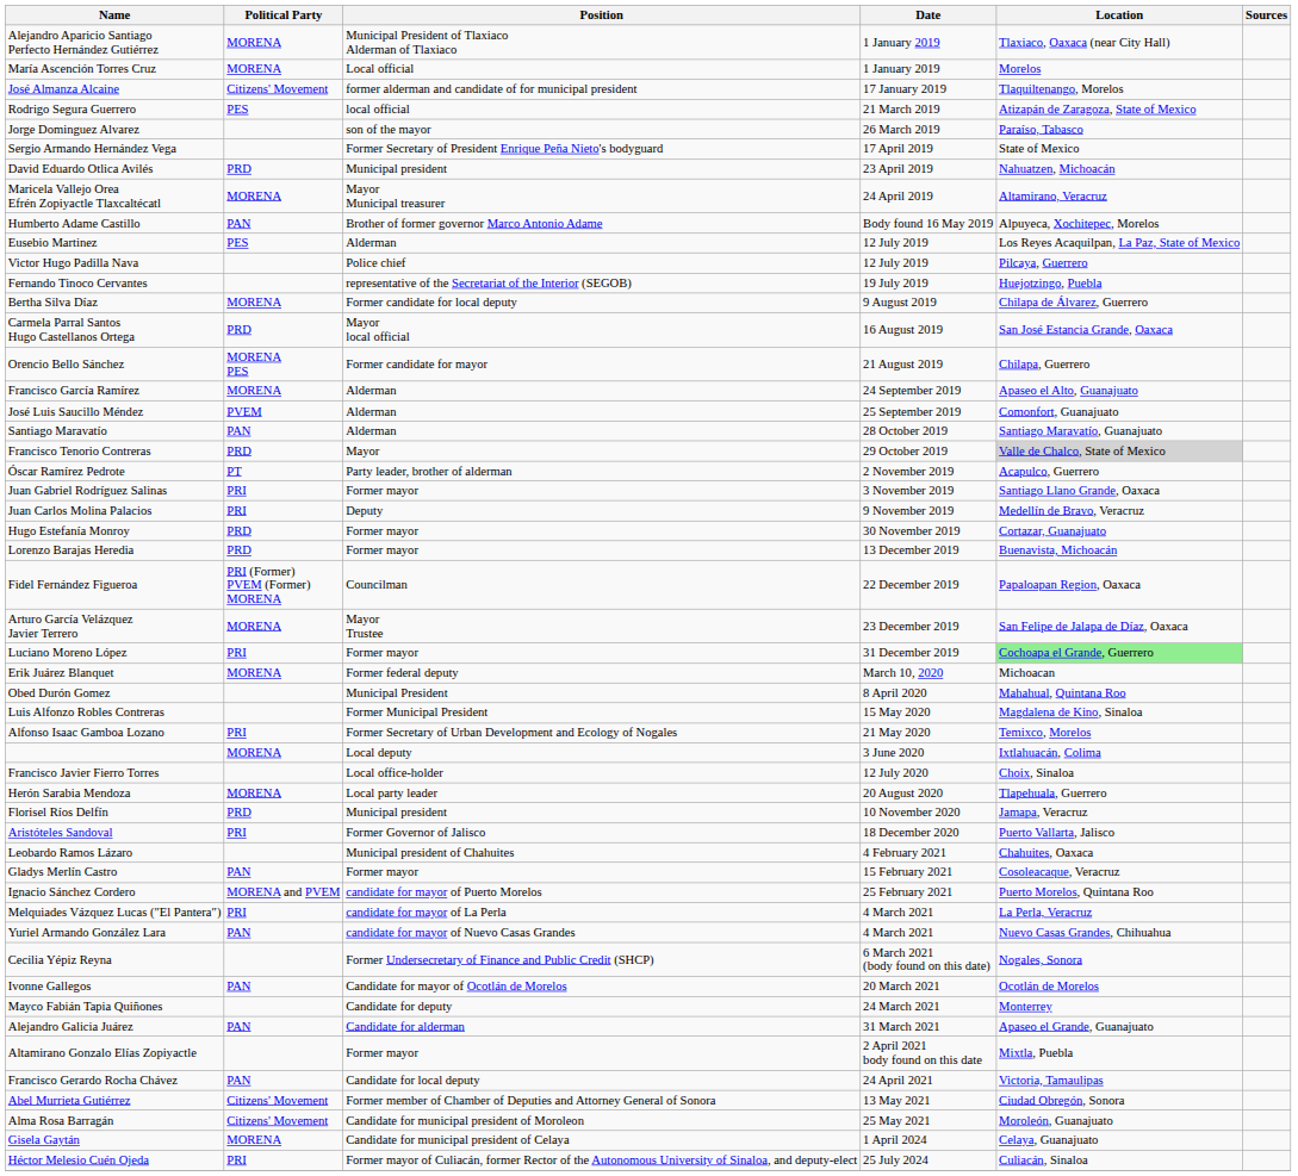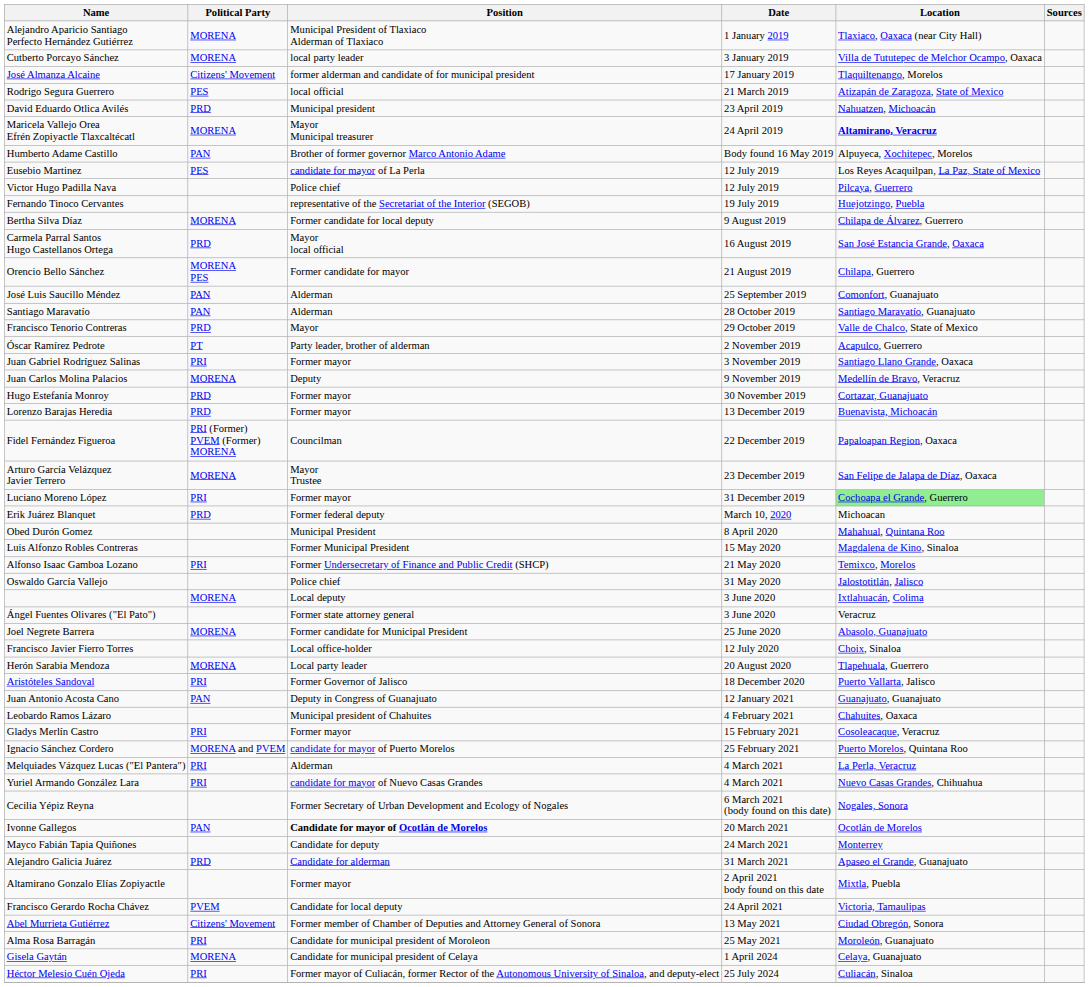- row: María Ascención Torres Cruz | MORENA | Local official | 1 January 2019 | Morelos
+ row: Cutberto Porcayo Sánchez | MORENA | local party leader | 3 January 2019 | Villa de Tututepec de Melchor Ocampo, Oaxaca
- row: Jorge Dominguez Alvarez | son of the mayor | 26 March 2019 | Paraíso, Tabasco
- row: Sergio Armando Hernández Vega | Former Secretary of President Enrique Peña Nieto's bodyguard | 17 April 2019 | State of Mexico
Maricela Vallejo Orea Efrén Zopiyactle Tlaxcaltécatl | Location: normal -> bold
Eusebio Martinez | Position: Alderman -> candidate for mayor of La Perla
- row: Francisco García Ramírez | MORENA | Alderman | 24 September 2019 | Apaseo el Alto, Guanajuato
José Luis Saucillo Méndez | Political Party: PVEM -> PAN
Francisco Tenorio Contreras | Location: lightgrey background -> no background
Juan Carlos Molina Palacios | Political Party: PRI -> MORENA
Erik Juárez Blanquet | Political Party: MORENA -> PRD
Alfonso Isaac Gamboa Lozano | Position: Former Secretary of Urban Development and Ecology of Nogales -> Former Undersecretary of Finance and Public Credit (SHCP)
+ row: Oswaldo García Vallejo | Police chief | 31 May 2020 | Jalostotitlán, Jalisco
+ row: Ángel Fuentes Olivares ("El Pato") | Former state attorney general | 3 June 2020 | Veracruz
+ row: Joel Negrete Barrera | MORENA | Former candidate for Municipal President | 25 June 2020 | Abasolo, Guanajuato
- row: Florisel Ríos Delfín | PRD | Municipal president | 10 November 2020 | Jamapa, Veracruz
+ row: Juan Antonio Acosta Cano | PAN | Deputy in Congress of Guanajuato | 12 January 2021 | Guanajuato, Guanajuato
Gladys Merlín Castro | Political Party: PAN -> PRI
Melquiades Vázquez Lucas (″El Pantera″) | Position: candidate for mayor of La Perla -> Alderman
Yuriel Armando González Lara | Political Party: PAN -> PRI
Cecilia Yépiz Reyna | Position: Former Undersecretary of Finance and Public Credit (SHCP) -> Former Secretary of Urban Development and Ecology of Nogales
Ivonne Gallegos | Position: normal -> bold
Alejandro Galicia Juárez | Political Party: PAN -> PRD
Francisco Gerardo Rocha Chávez | Political Party: PAN -> PVEM
Alma Rosa Barragán | Political Party: Citizens' Movement -> PRI
